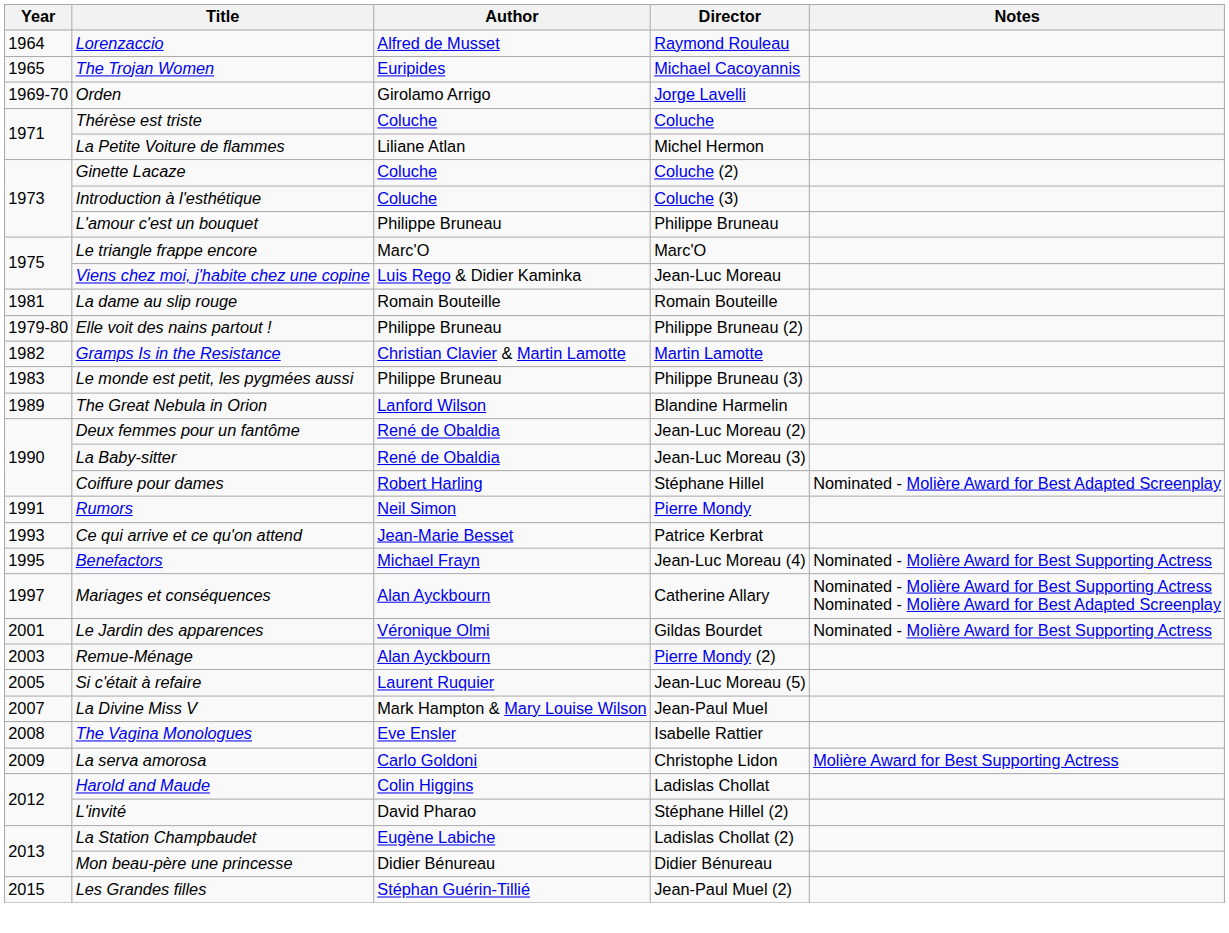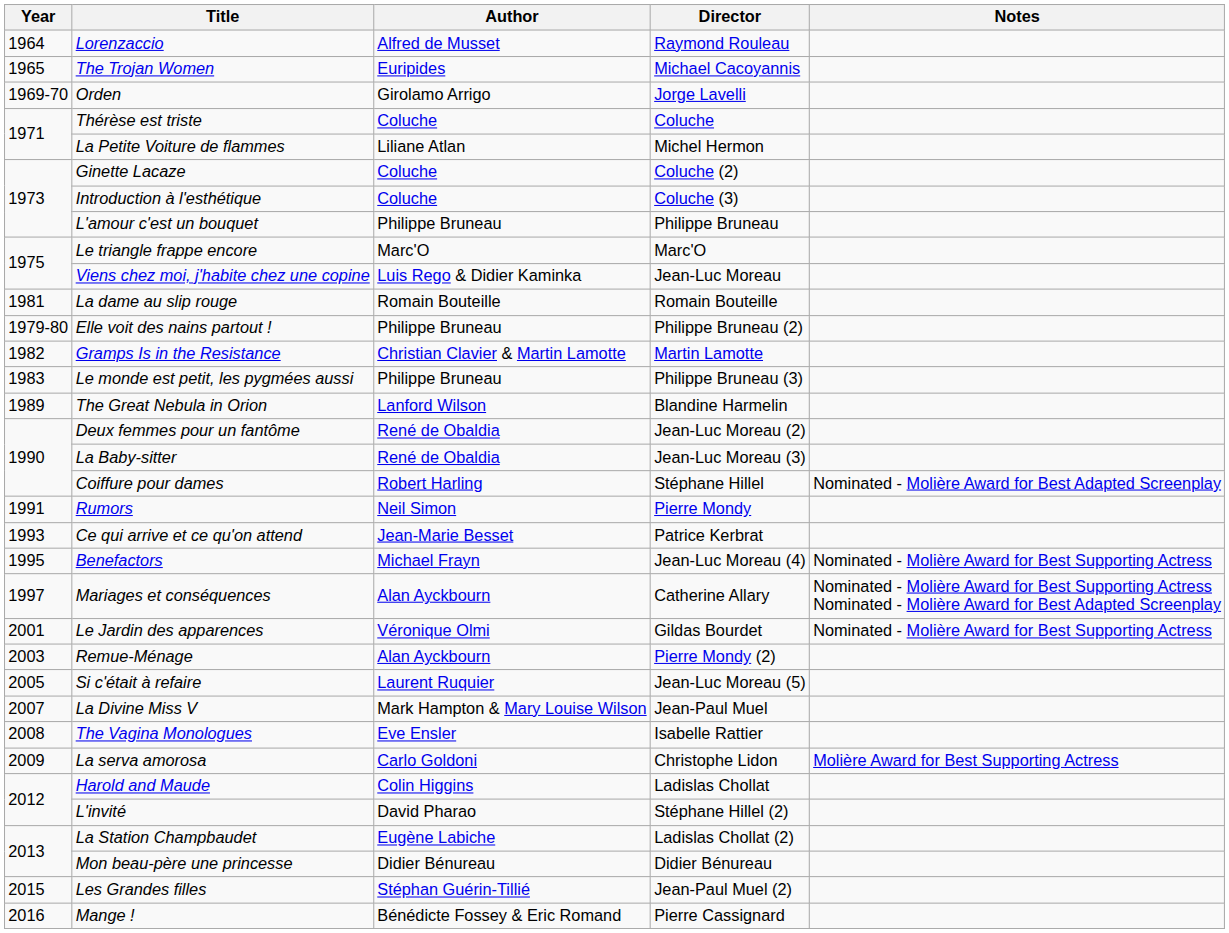+ row: 2016 | Mange ! | Bénédicte Fossey & Eric Romand | Pierre Cassignard
